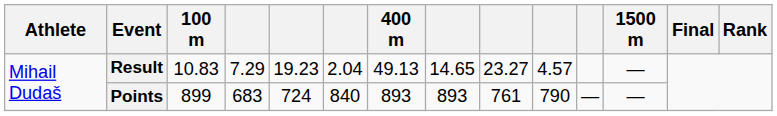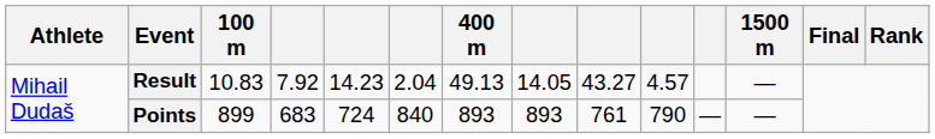Result | column 4: 7.29 -> 7.92
Result | column 5: 19.23 -> 14.23
Result | column 8: 14.65 -> 14.05
Result | column 9: 23.27 -> 43.27
